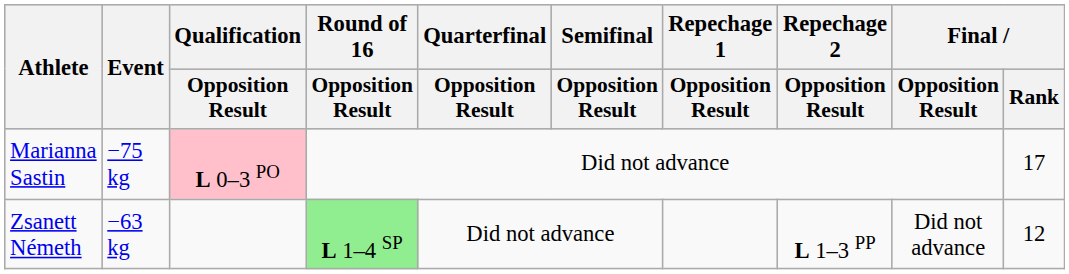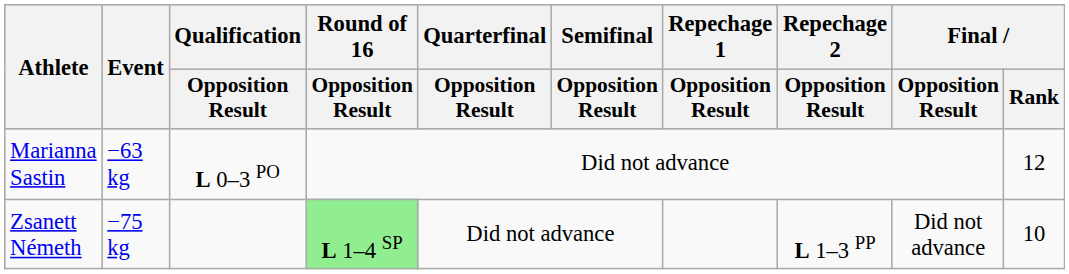Marianna Sastin | Event: −75 kg -> −63 kg
Marianna Sastin | Qualification / Opposition Result: pink background -> no background
Marianna Sastin | Final / Rank: 17 -> 12
Zsanett Németh | Event: −63 kg -> −75 kg
Zsanett Németh | Final / Rank: 12 -> 10
